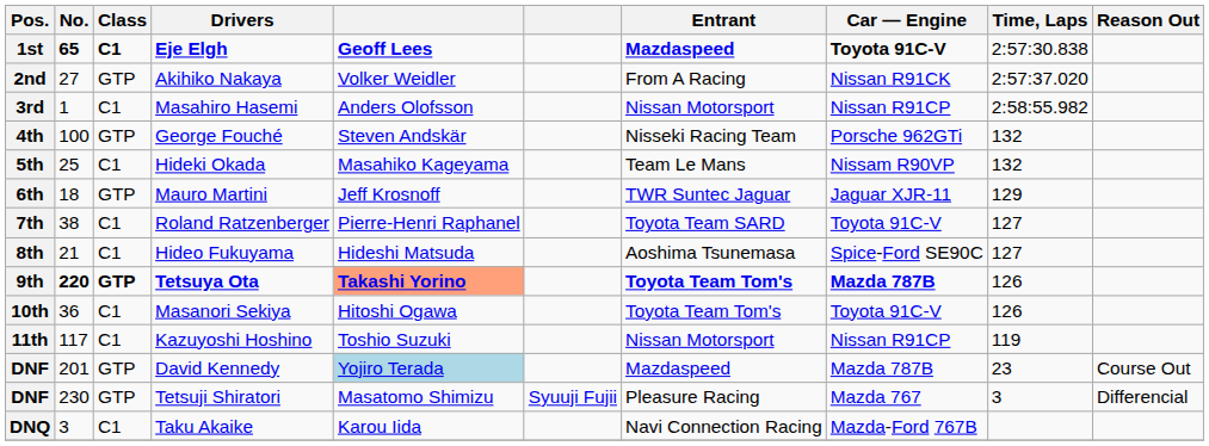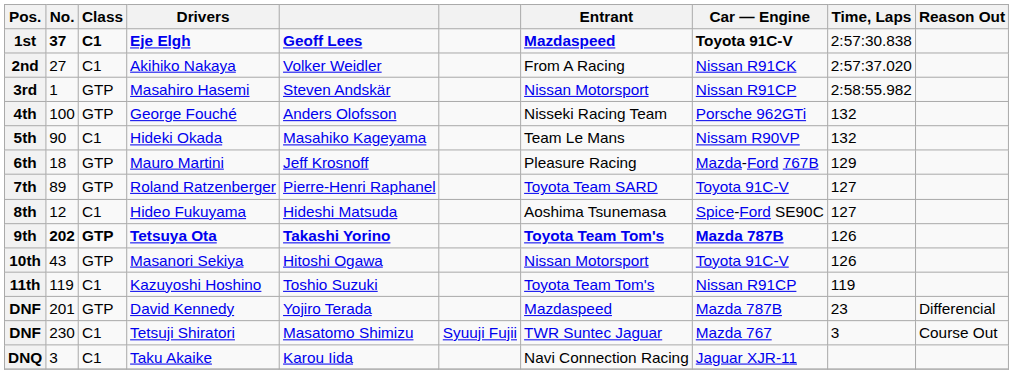1st | No.: 65 -> 37
2nd | Class: GTP -> C1
3rd | Class: C1 -> GTP
3rd | column 5: Anders Olofsson -> Steven Andskär
4th | column 5: Steven Andskär -> Anders Olofsson
5th | No.: 25 -> 90
6th | Entrant: TWR Suntec Jaguar -> Pleasure Racing
6th | Car — Engine: Jaguar XJR-11 -> Mazda-Ford 767B
7th | No.: 38 -> 89
7th | Class: C1 -> GTP
8th | No.: 21 -> 12
9th | No.: 220 -> 202
9th | column 5: lightsalmon background -> no background
10th | No.: 36 -> 43
10th | Class: C1 -> GTP
10th | Entrant: Toyota Team Tom's -> Nissan Motorsport
11th | No.: 117 -> 119
11th | Entrant: Nissan Motorsport -> Toyota Team Tom's
DNF / David Kennedy | column 5: lightblue background -> no background
DNF / David Kennedy | Reason Out: Course Out -> Differencial
DNF / Tetsuji Shiratori | Class: GTP -> C1
DNF / Tetsuji Shiratori | Entrant: Pleasure Racing -> TWR Suntec Jaguar
DNF / Tetsuji Shiratori | Reason Out: Differencial -> Course Out
DNQ | Car — Engine: Mazda-Ford 767B -> Jaguar XJR-11
